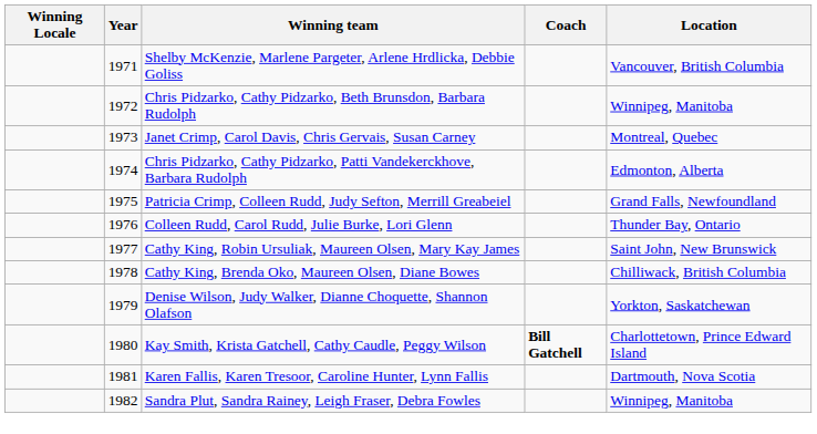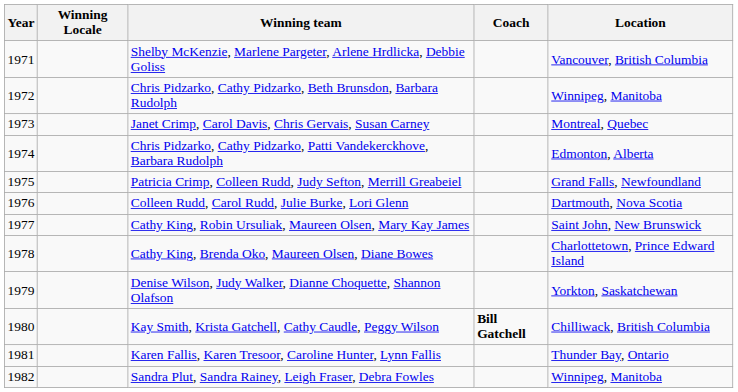columns swapped: Year <-> Winning Locale
Colleen Rudd, Carol Rudd, Julie Burke, Lori Glenn | Location: Thunder Bay, Ontario -> Dartmouth, Nova Scotia
Cathy King, Brenda Oko, Maureen Olsen, Diane Bowes | Location: Chilliwack, British Columbia -> Charlottetown, Prince Edward Island
Kay Smith, Krista Gatchell, Cathy Caudle, Peggy Wilson | Location: Charlottetown, Prince Edward Island -> Chilliwack, British Columbia
Karen Fallis, Karen Tresoor, Caroline Hunter, Lynn Fallis | Location: Dartmouth, Nova Scotia -> Thunder Bay, Ontario
